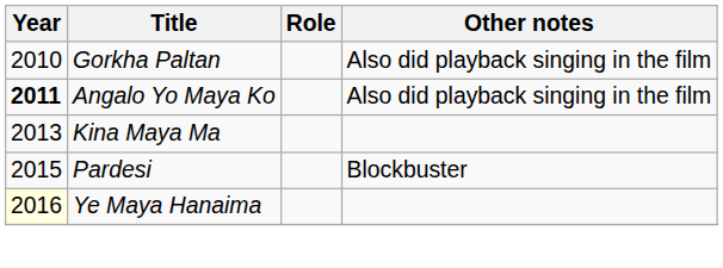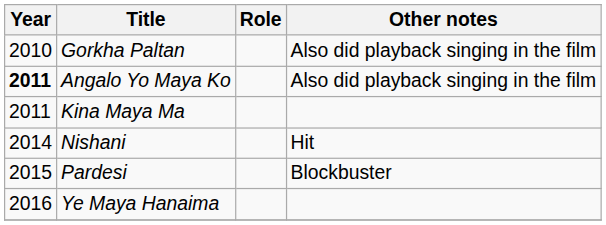Kina Maya Ma | Year: 2013 -> 2011
+ row: 2014 | Nishani | Hit
Ye Maya Hanaima | Year: lightyellow background -> no background
